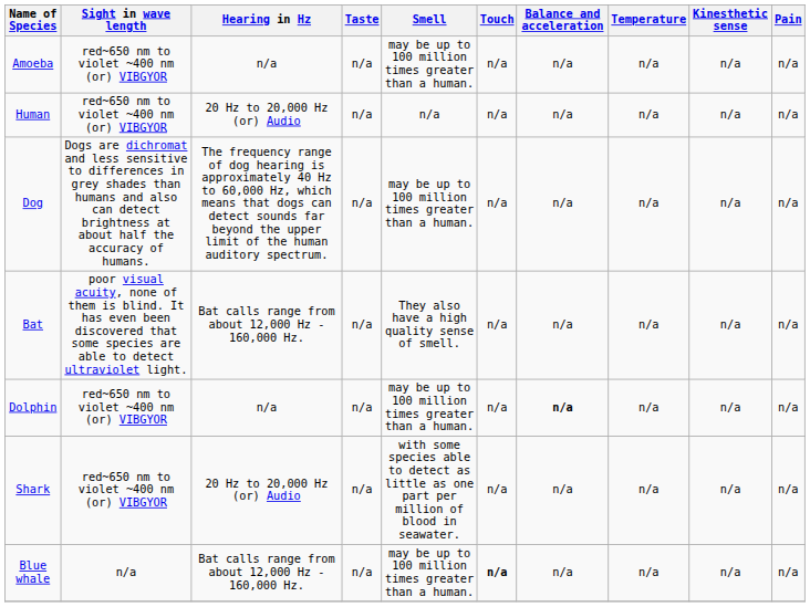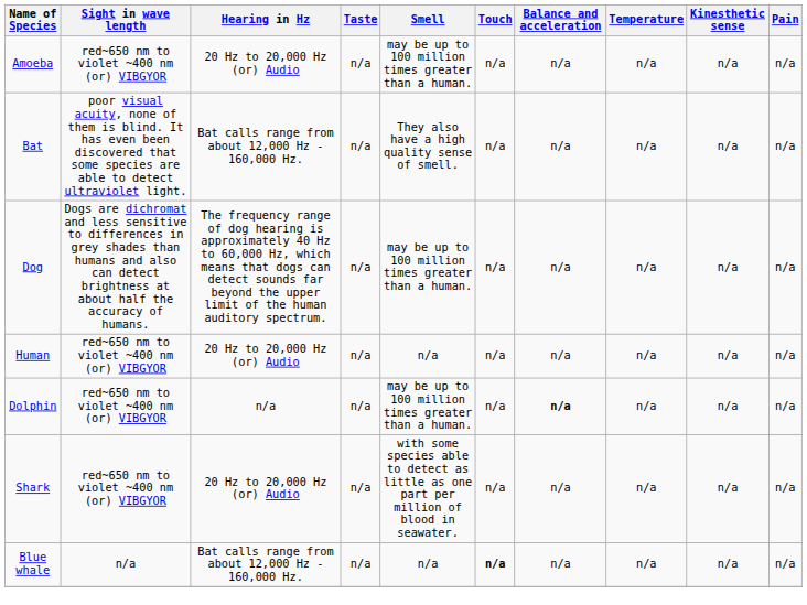Amoeba | Hearing in Hz: n/a -> 20 Hz to 20,000 Hz (or) Audio
rows swapped: Bat <-> Human
Blue whale | Smell: may be up to 100 million times greater than a human. -> n/a
